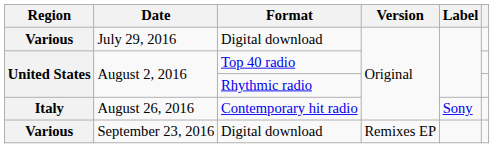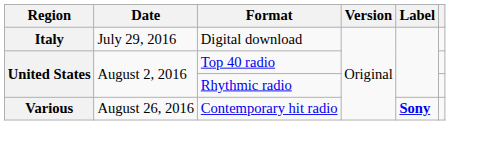July 29, 2016 | Region: Various -> Italy
August 26, 2016 | Region: Italy -> Various
August 26, 2016 | Label: normal -> bold
- row: Various | September 23, 2016 | Digital download | Remixes EP
